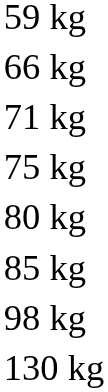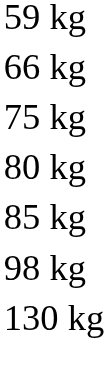- row: 71 kg
